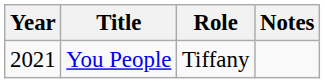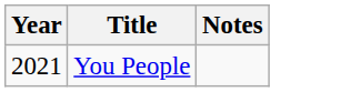- column: Role | Tiffany
